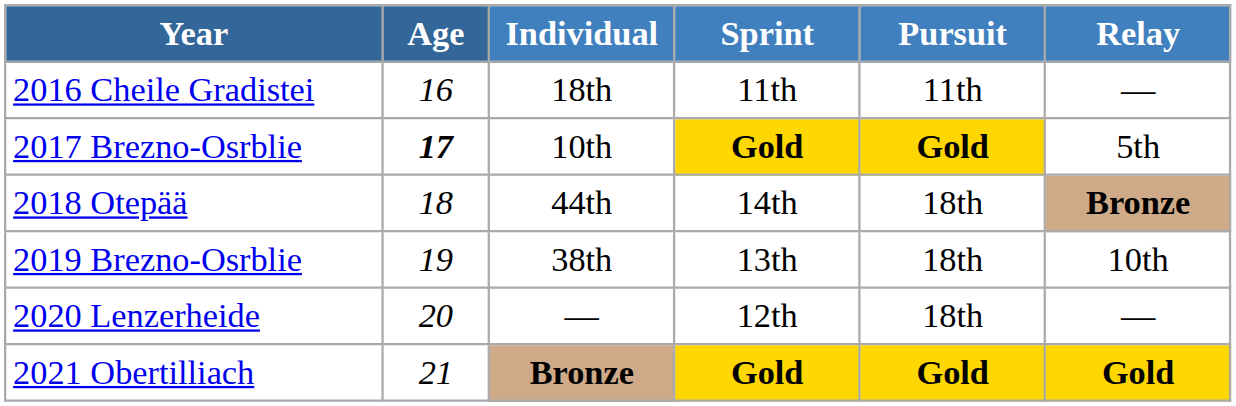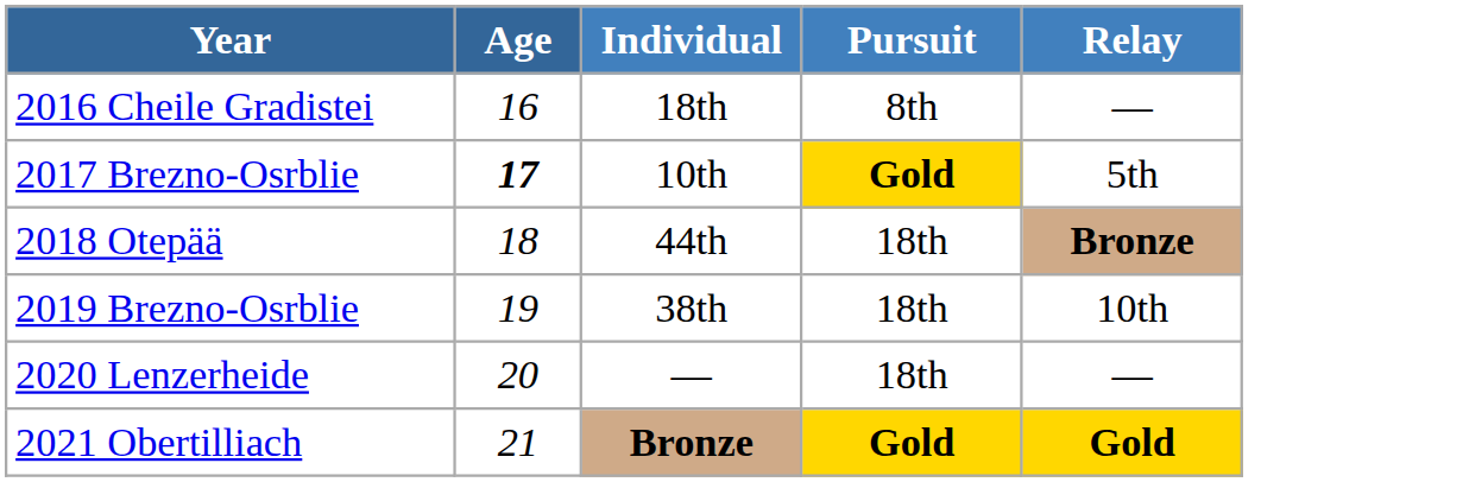- column: Sprint | 11th | Gold | 14th | 13th | 12th | Gold
2016 Cheile Gradistei | Pursuit: 11th -> 8th
